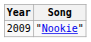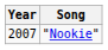"Nookie" | Year: 2009 -> 2007
